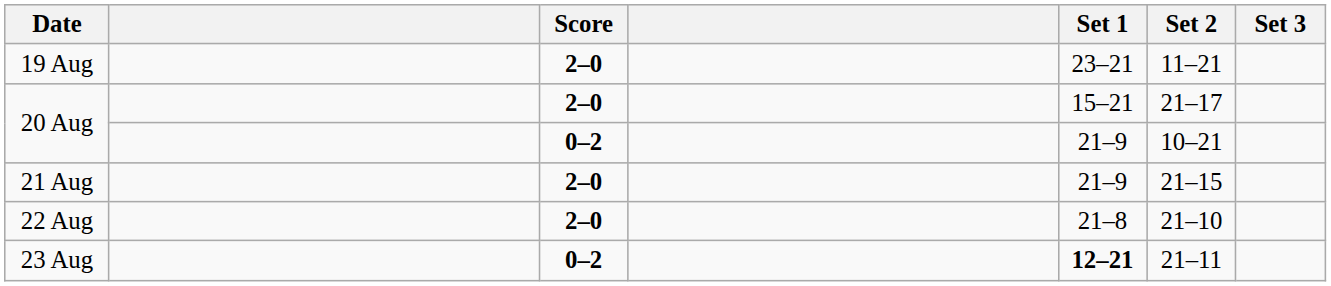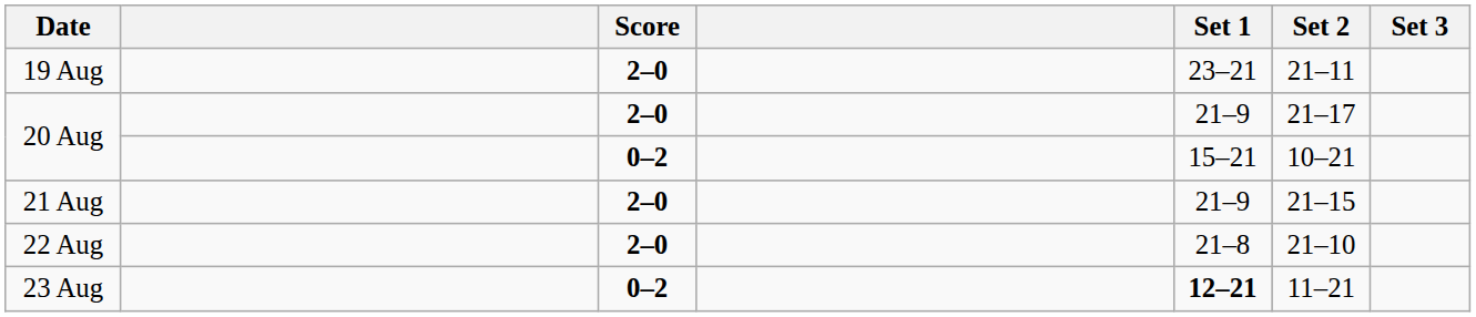19 Aug | Set 2: 11–21 -> 21–11
20 Aug / 2–0 | Set 1: 15–21 -> 21–9
20 Aug / 0–2 | Set 1: 21–9 -> 15–21
23 Aug | Set 2: 21–11 -> 11–21
